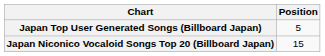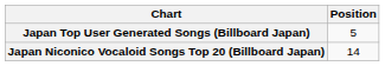Japan Niconico Vocaloid Songs Top 20 (Billboard Japan) | Position: 15 -> 14
